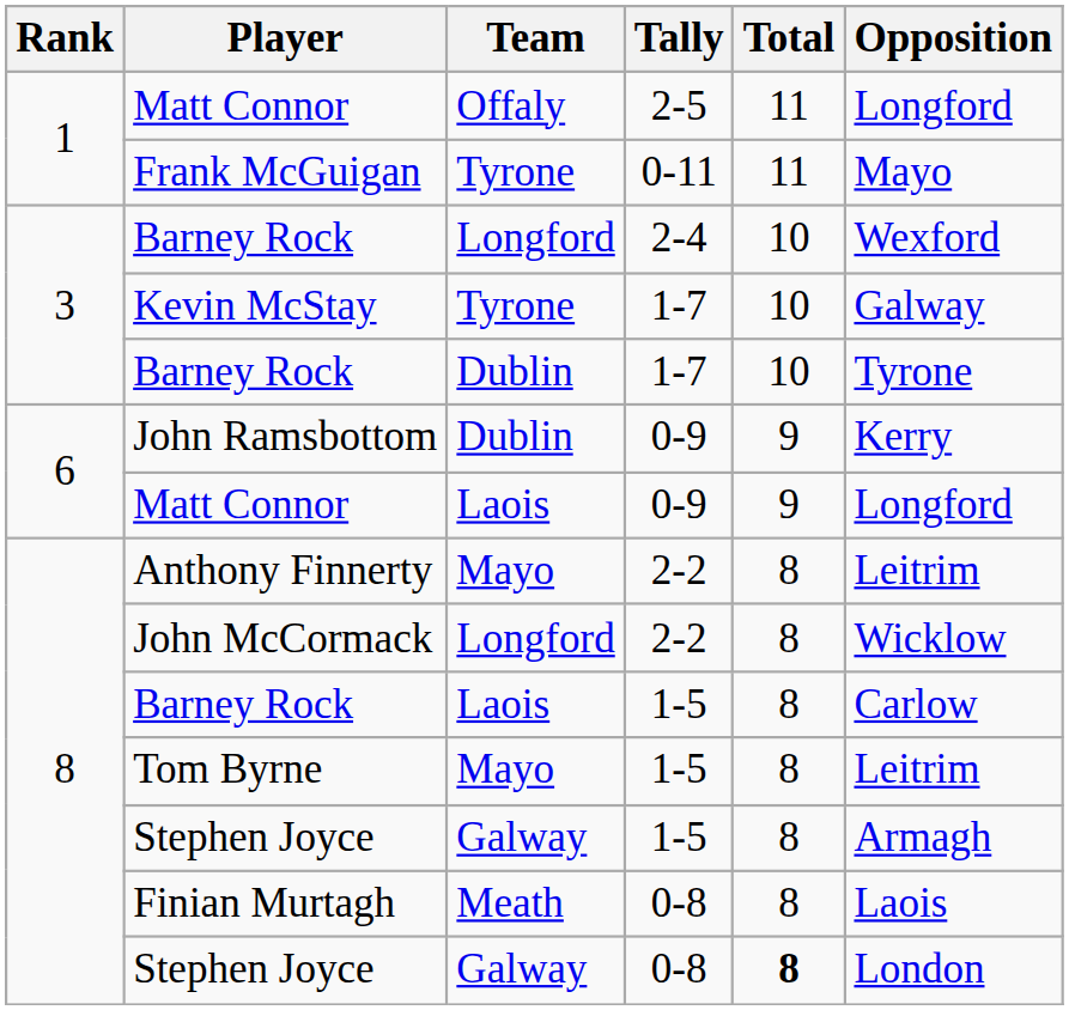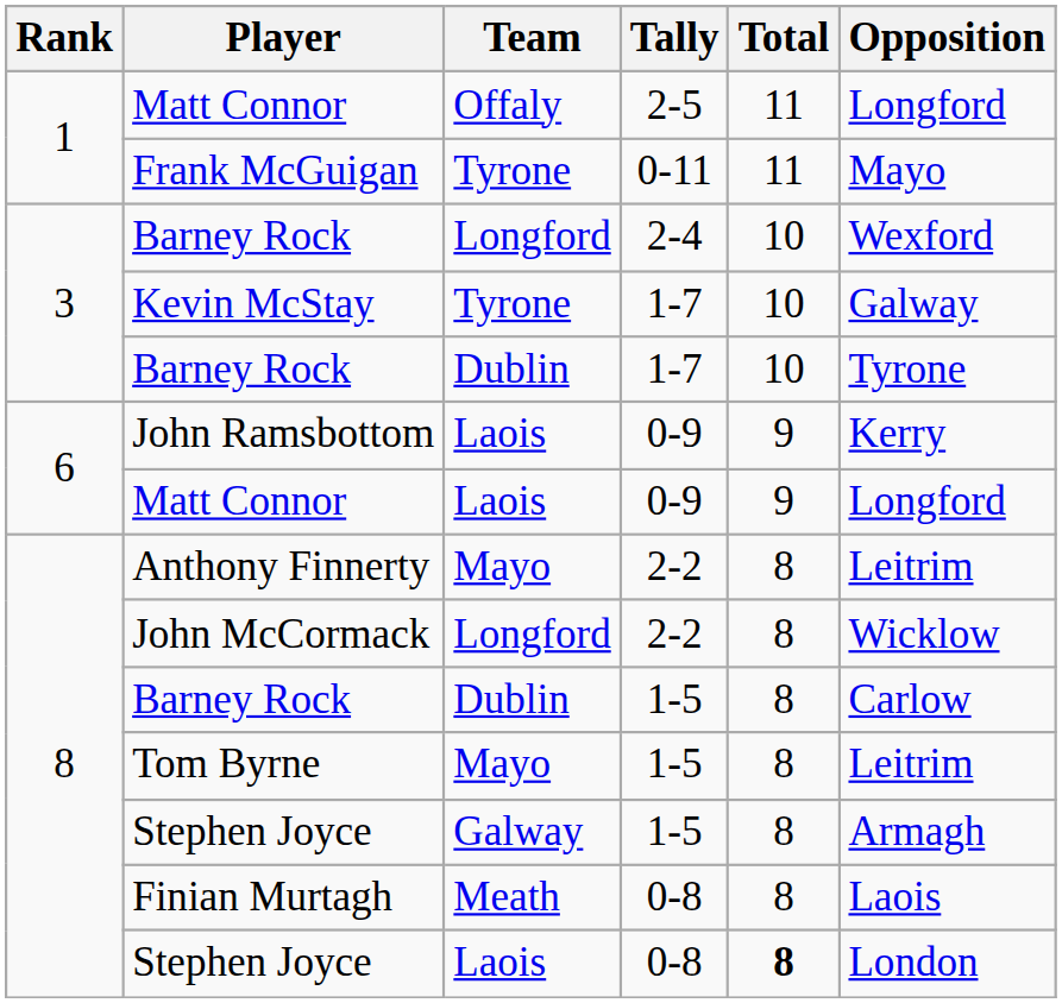John Ramsbottom | Team: Dublin -> Laois
Barney Rock / 1-5 | Team: Laois -> Dublin
Stephen Joyce / 0-8 | Team: Galway -> Laois
